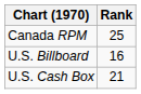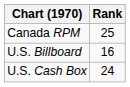U.S. Cash Box | Rank: 21 -> 24
